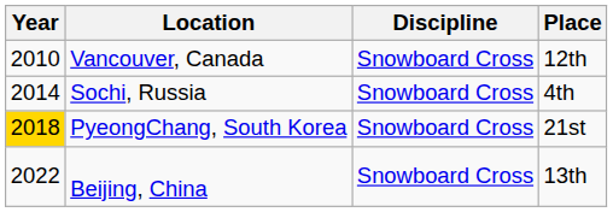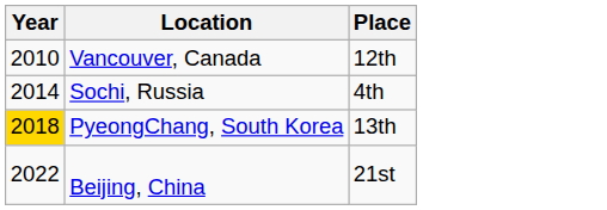- column: Discipline | Snowboard Cross | Snowboard Cross | Snowboard Cross | Snowboard Cross
PyeongChang, South Korea | Place: 21st -> 13th
Beijing, China | Place: 13th -> 21st
